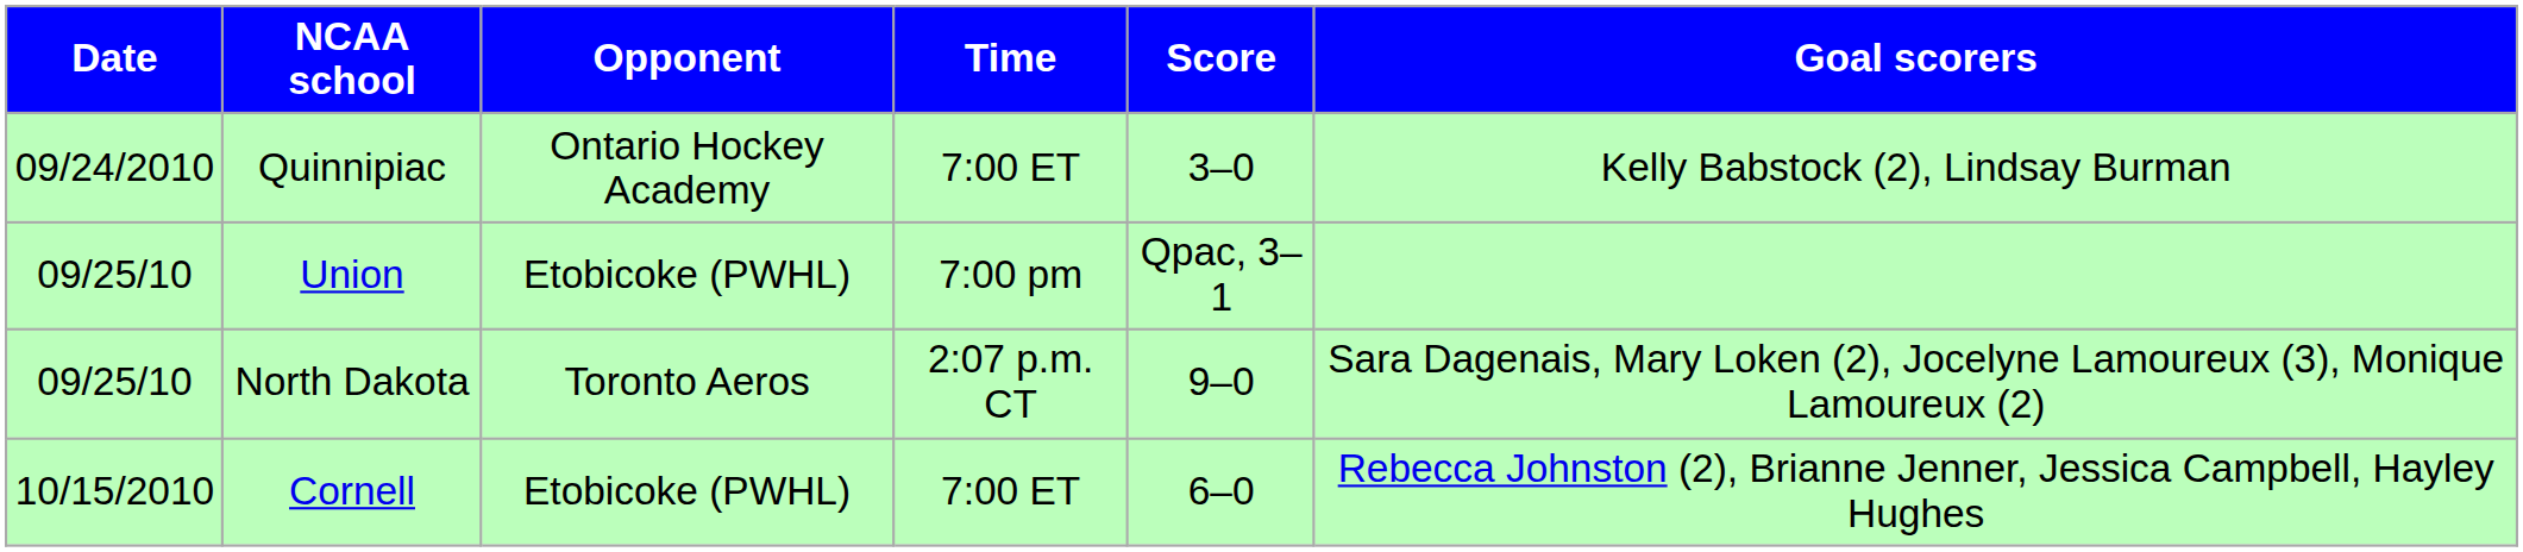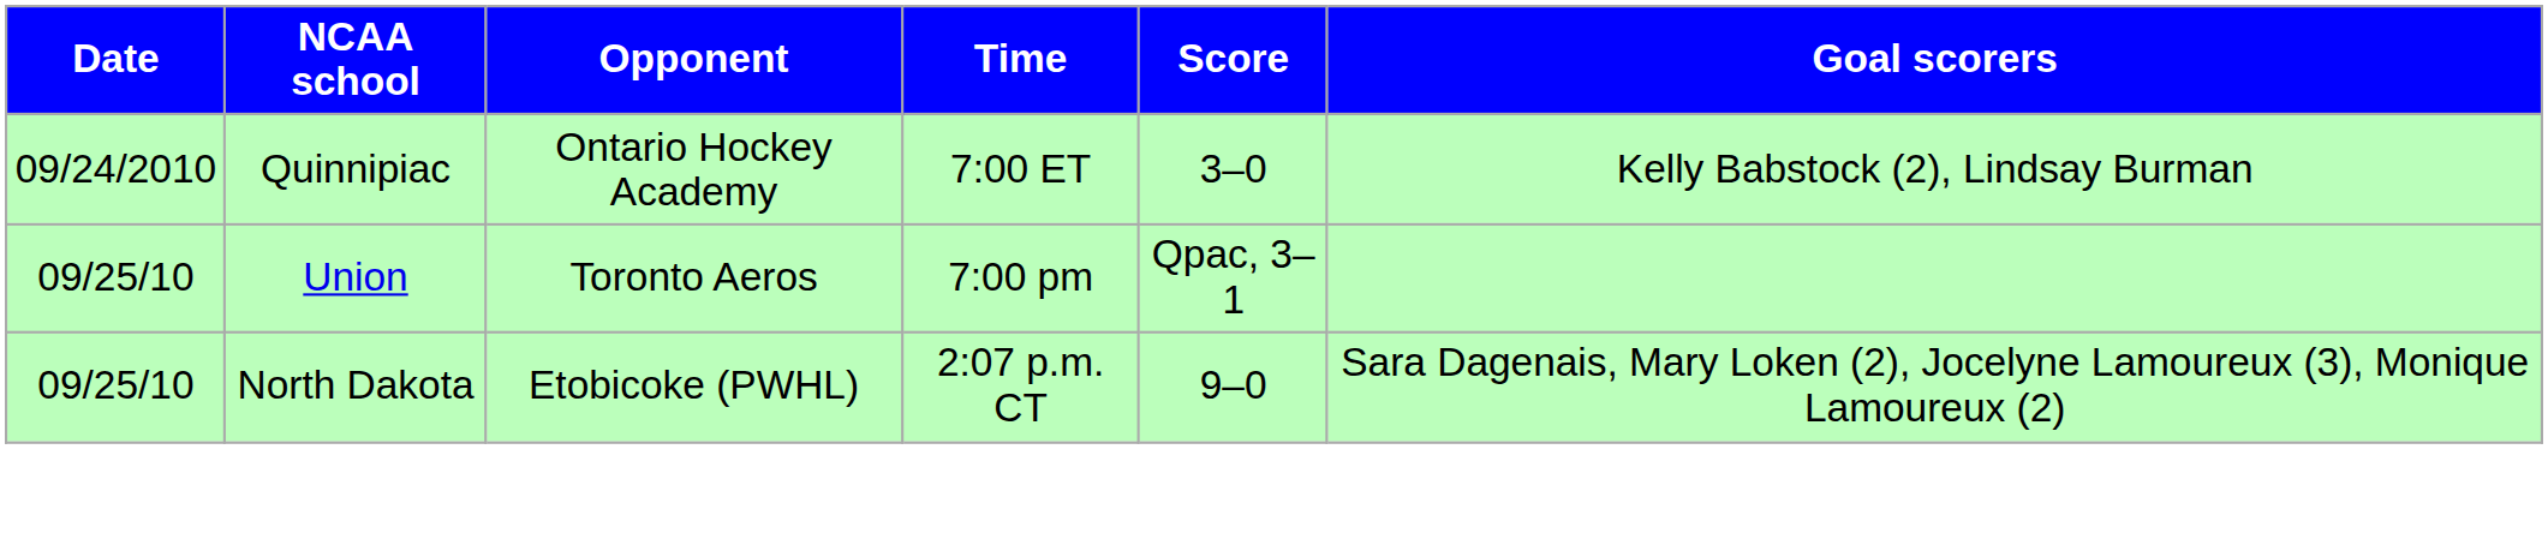Union | Opponent: Etobicoke (PWHL) -> Toronto Aeros
North Dakota | Opponent: Toronto Aeros -> Etobicoke (PWHL)
- row: 10/15/2010 | Cornell | Etobicoke (PWHL) | 7:00 ET | 6–0 | Rebecca Johnston (2), Brianne Jenner, Jessica Campbell, Hayley Hughes
